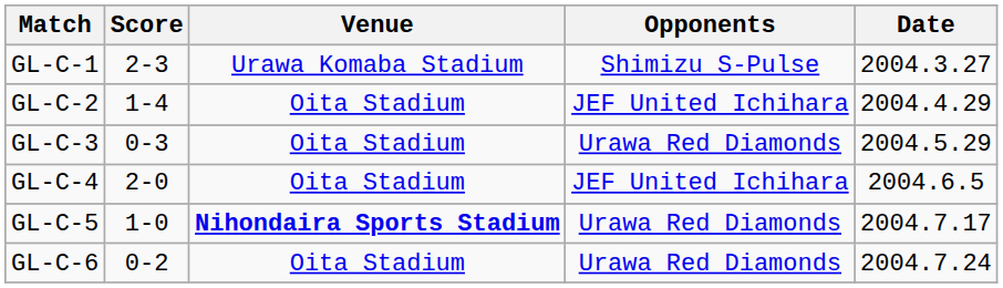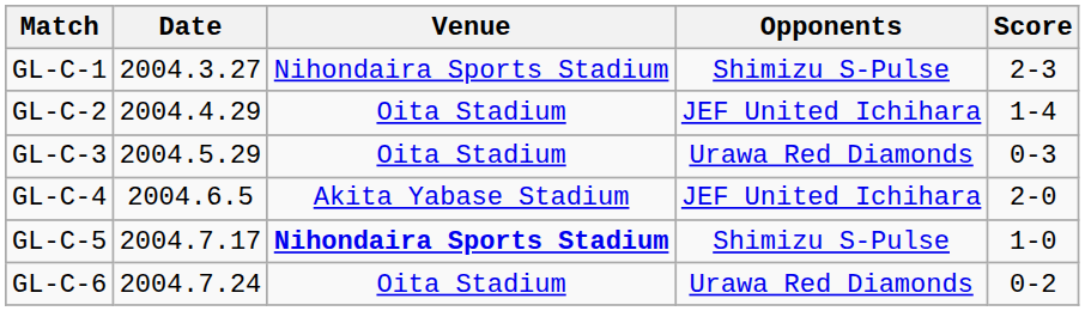columns swapped: Date <-> Score
GL-C-1 | Venue: Urawa Komaba Stadium -> Nihondaira Sports Stadium
GL-C-4 | Venue: Oita Stadium -> Akita Yabase Stadium
GL-C-5 | Opponents: Urawa Red Diamonds -> Shimizu S-Pulse
